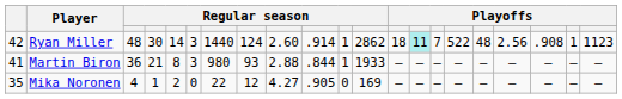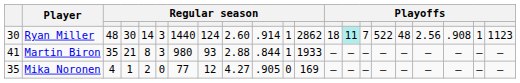Ryan Miller | column 1: 42 -> 30
Martin Biron | column 3: 36 -> 35
Mika Noronen | column 7: 22 -> 77
